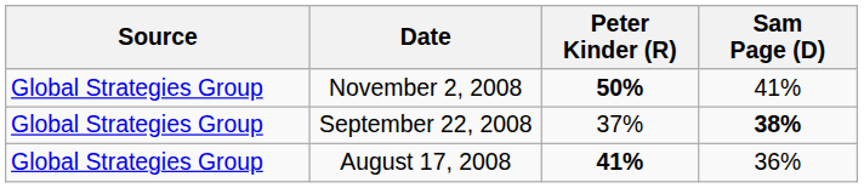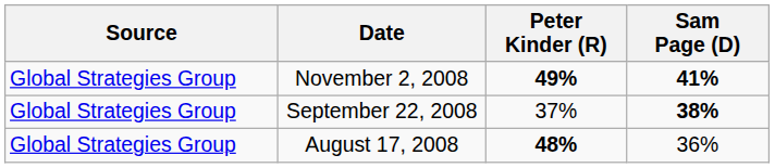November 2, 2008 | Peter Kinder (R): 50% -> 49%
November 2, 2008 | Sam Page (D): normal -> bold
August 17, 2008 | Peter Kinder (R): 41% -> 48%
